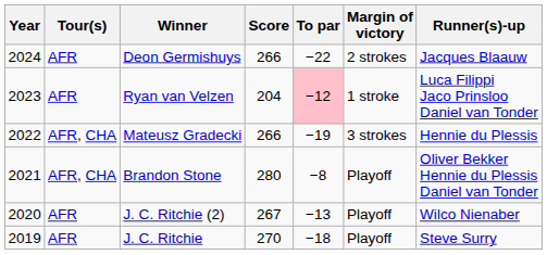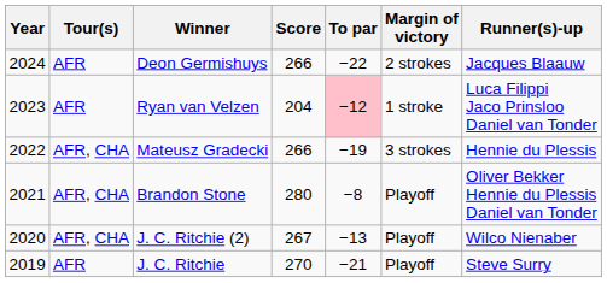J. C. Ritchie (2) | Tour(s): AFR -> AFR, CHA
J. C. Ritchie | To par: −18 -> −21
